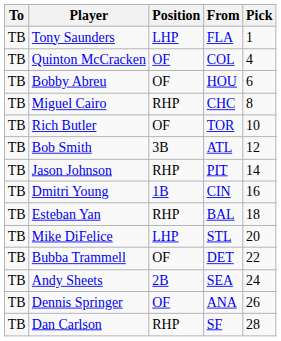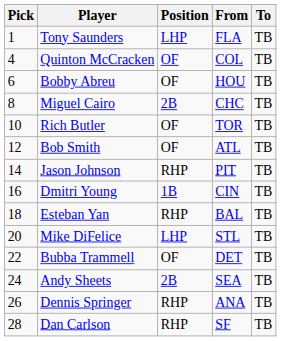columns swapped: Pick <-> To
Miguel Cairo | Position: RHP -> 2B
Bob Smith | Position: 3B -> OF
Dennis Springer | Position: OF -> RHP
